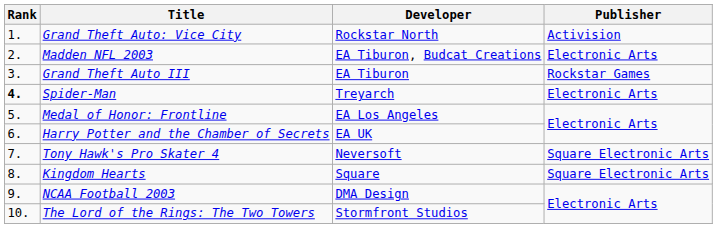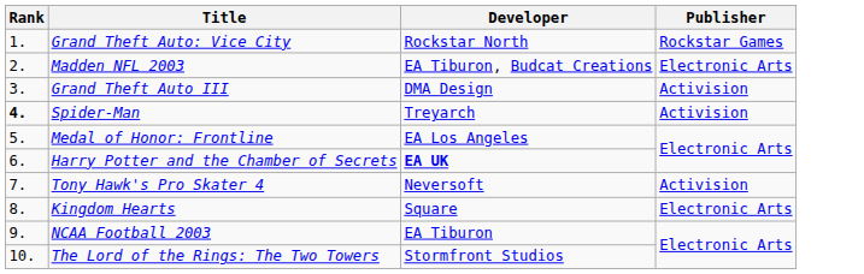Grand Theft Auto: Vice City | Publisher: Activision -> Rockstar Games
Grand Theft Auto III | Developer: EA Tiburon -> DMA Design
Grand Theft Auto III | Publisher: Rockstar Games -> Activision
Spider-Man | Publisher: Electronic Arts -> Activision
Harry Potter and the Chamber of Secrets | Developer: normal -> bold
Tony Hawk's Pro Skater 4 | Publisher: Square Electronic Arts -> Activision
Kingdom Hearts | Publisher: Square Electronic Arts -> Electronic Arts
NCAA Football 2003 | Developer: DMA Design -> EA Tiburon
